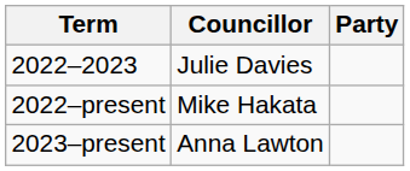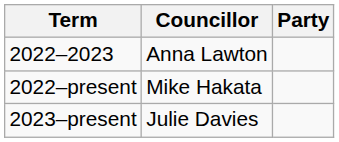2022–2023 | Councillor: Julie Davies -> Anna Lawton
2023–present | Councillor: Anna Lawton -> Julie Davies
